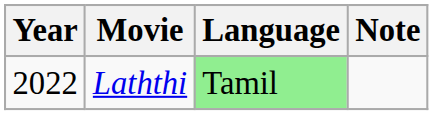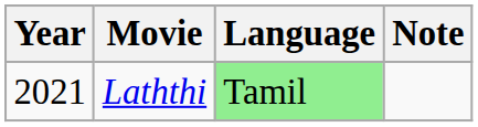Laththi | Year: 2022 -> 2021
